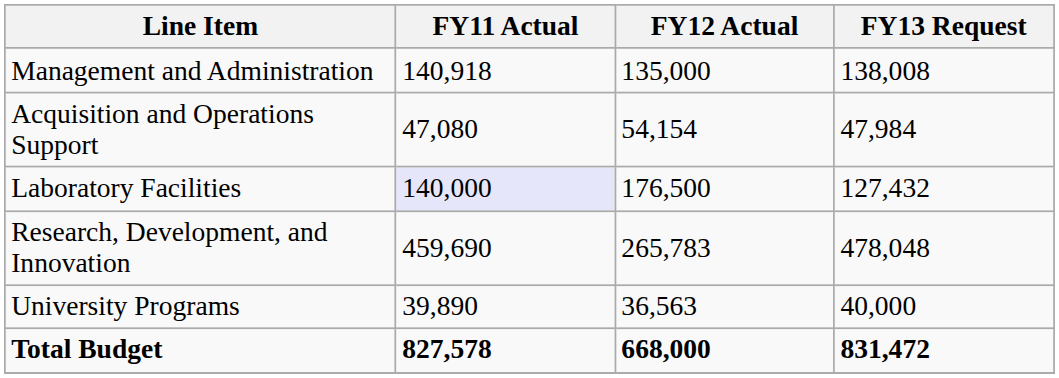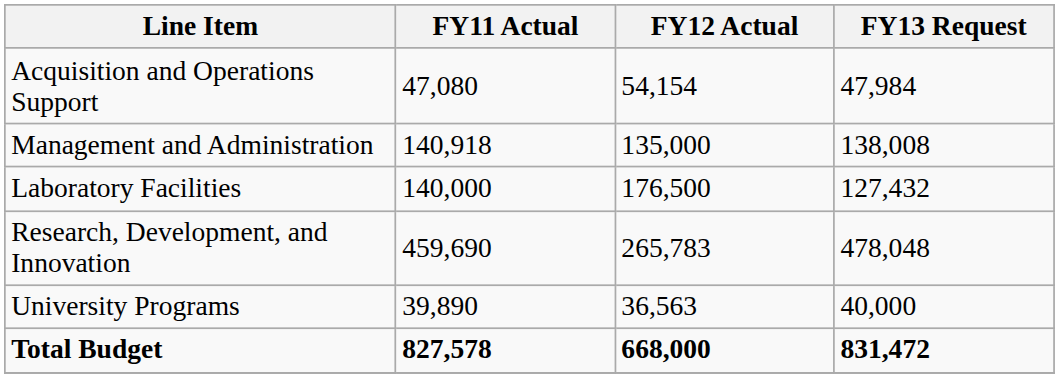rows swapped: Management and Administration <-> Acquisition and Operations Support
Laboratory Facilities | FY11 Actual: lavender background -> no background
